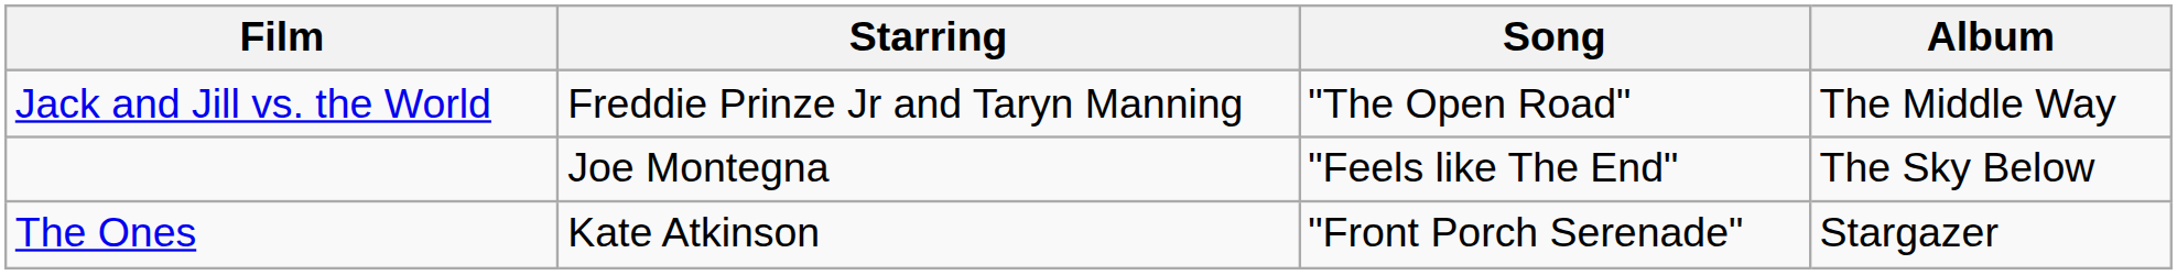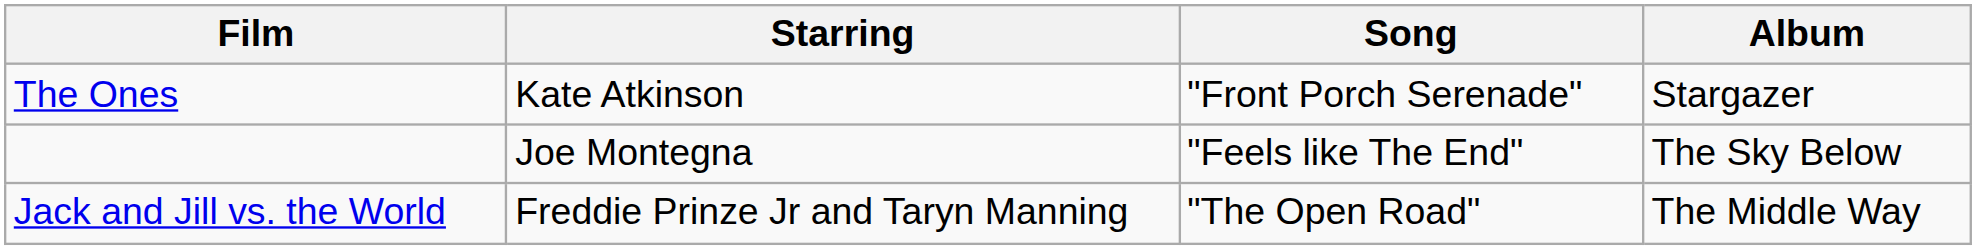rows swapped: Jack and Jill vs. the World <-> The Ones
